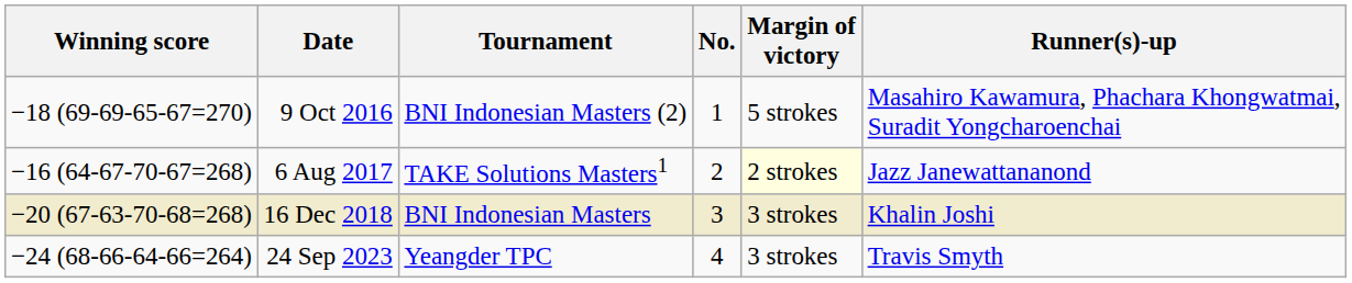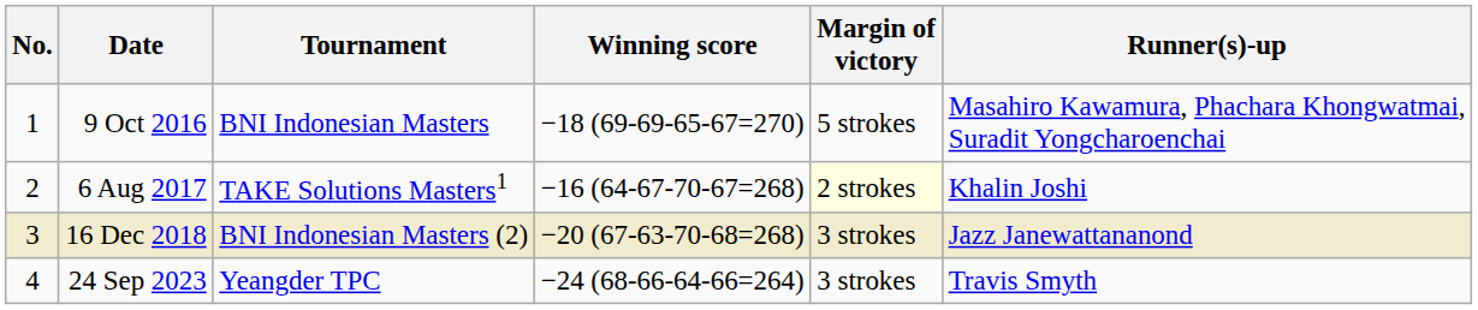columns swapped: No. <-> Winning score
9 Oct 2016 | Tournament: BNI Indonesian Masters (2) -> BNI Indonesian Masters
6 Aug 2017 | Runner(s)-up: Jazz Janewattananond -> Khalin Joshi
16 Dec 2018 | Tournament: BNI Indonesian Masters -> BNI Indonesian Masters (2)
16 Dec 2018 | Runner(s)-up: Khalin Joshi -> Jazz Janewattananond
